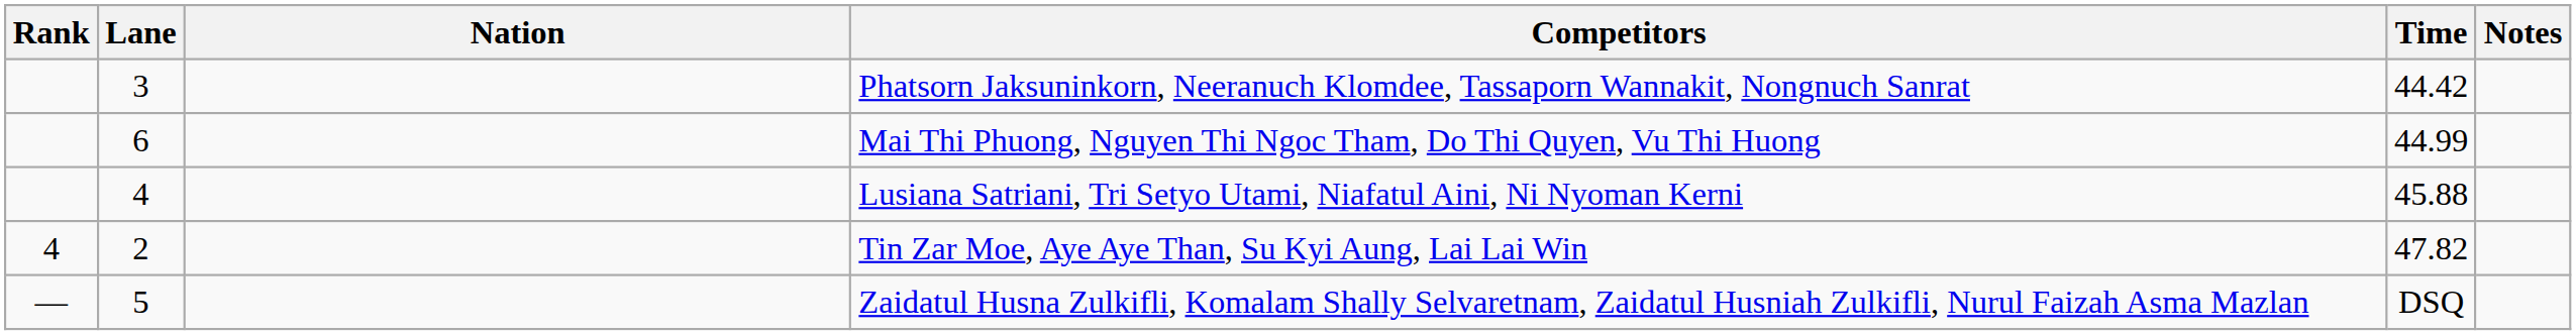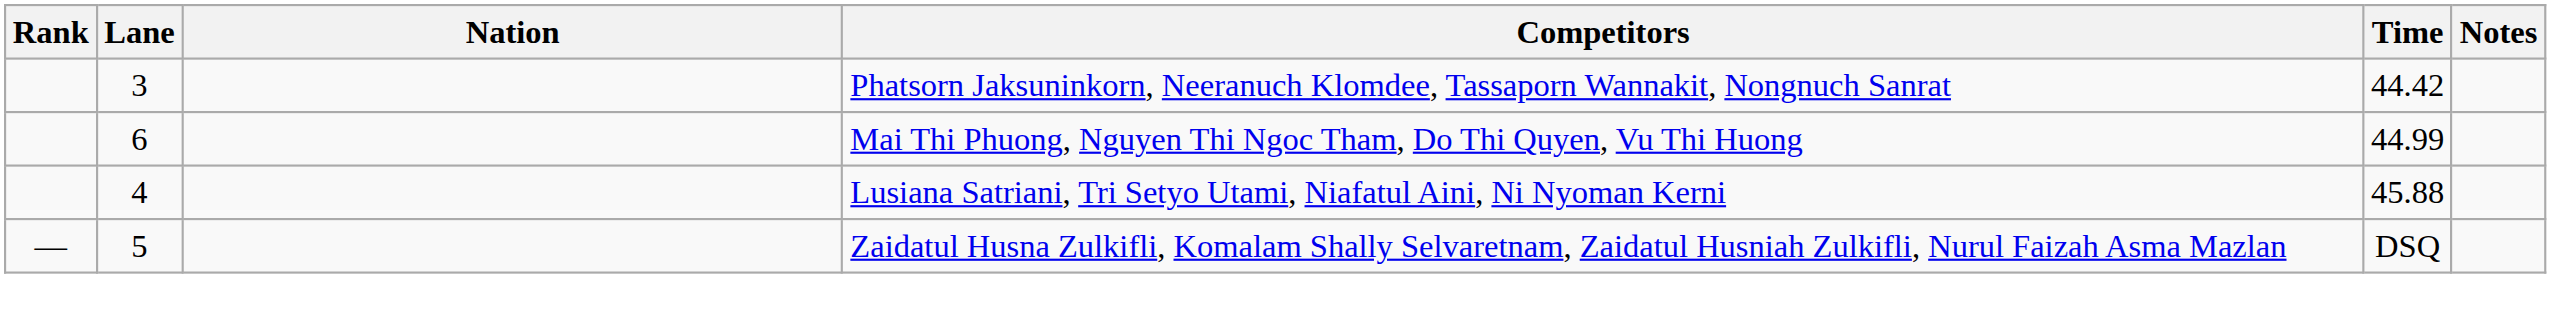- row: 4 | 2 | Tin Zar Moe, Aye Aye Than, Su Kyi Aung, Lai Lai Win | 47.82
